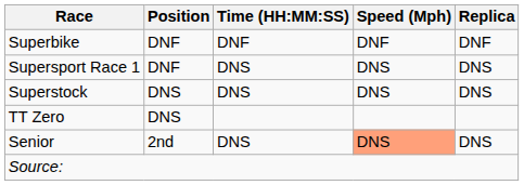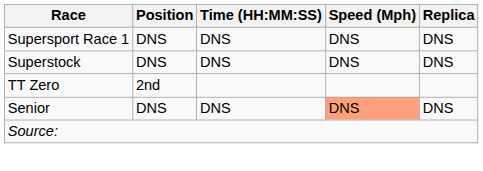- row: Superbike | DNF | DNF | DNF | DNF
Supersport Race 1 | Position: DNF -> DNS
TT Zero | Position: DNS -> 2nd
Senior | Position: 2nd -> DNS
